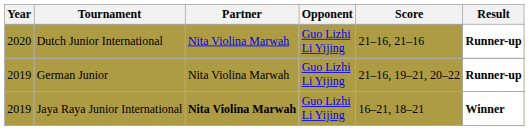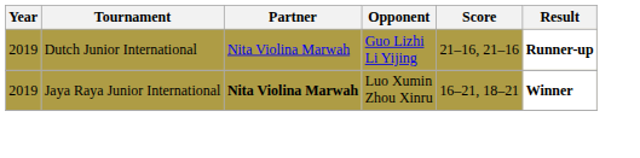Dutch Junior International | Year: 2020 -> 2019
- row: 2019 | German Junior | Nita Violina Marwah | Guo Lizhi Li Yijing | 21–16, 19–21, 20–22 | Runner-up
Jaya Raya Junior International | Opponent: Guo Lizhi Li Yijing -> Luo Xumin Zhou Xinru
